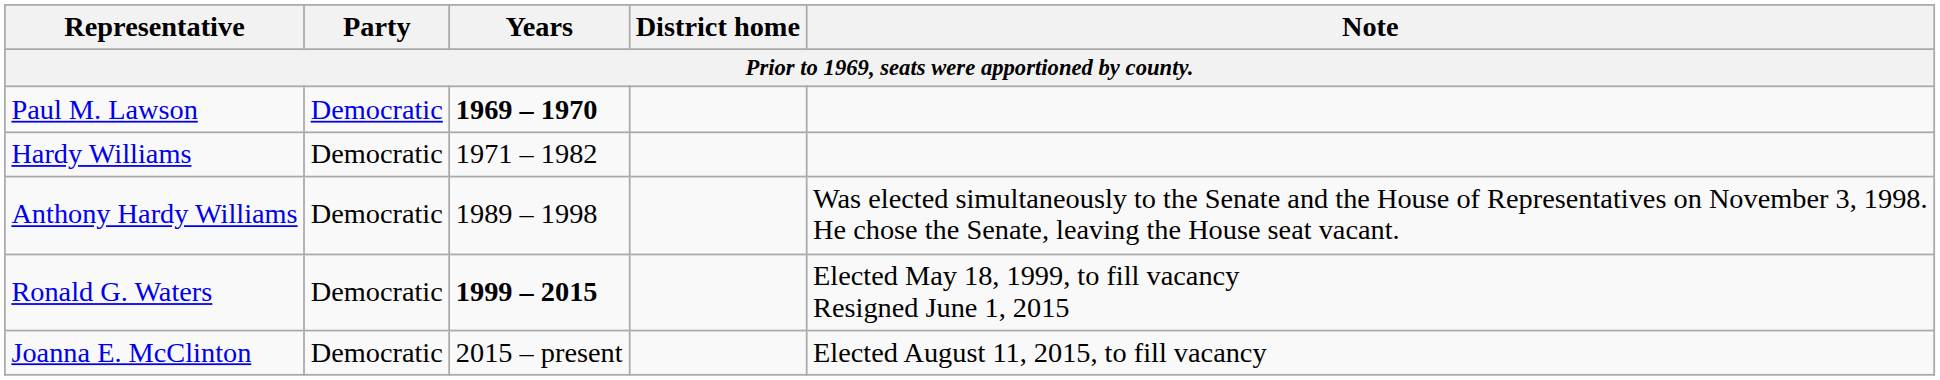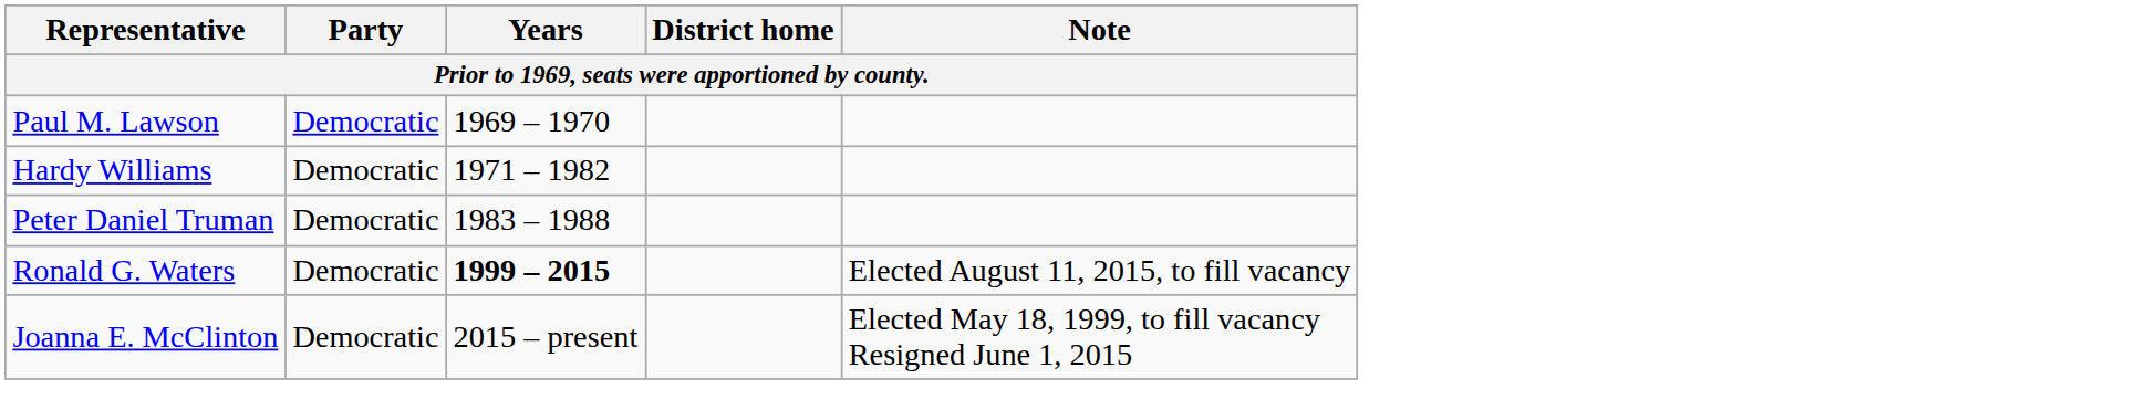Paul M. Lawson | Years: bold -> normal
+ row: Peter Daniel Truman | Democratic | 1983 – 1988
- row: Anthony Hardy Williams | Democratic | 1989 – 1998 | Was elected simultaneously to the Senate and the House of Representatives on November 3, 1998. He chose the Senate, leaving the House seat vacant.
Ronald G. Waters | Note: Elected May 18, 1999, to fill vacancy Resigned June 1, 2015 -> Elected August 11, 2015, to fill vacancy
Joanna E. McClinton | Note: Elected August 11, 2015, to fill vacancy -> Elected May 18, 1999, to fill vacancy Resigned June 1, 2015
